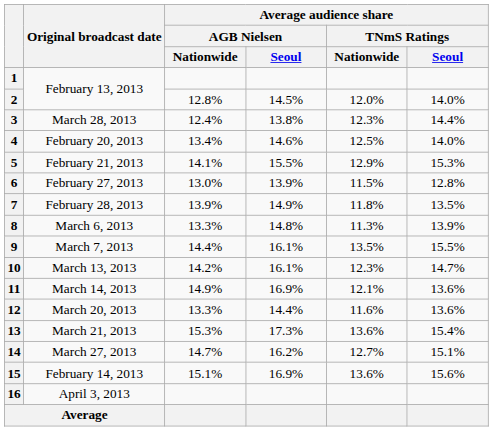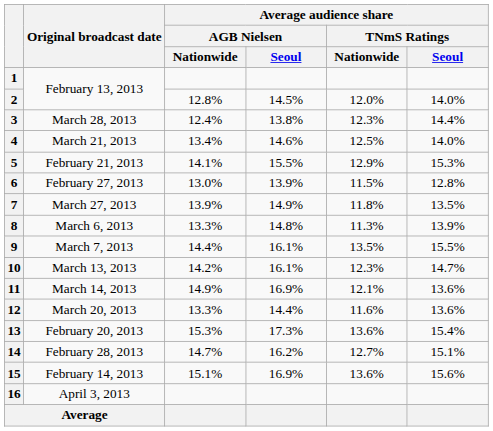4 | Original broadcast date: February 20, 2013 -> March 21, 2013
7 | Original broadcast date: February 28, 2013 -> March 27, 2013
13 | Original broadcast date: March 21, 2013 -> February 20, 2013
14 | Original broadcast date: March 27, 2013 -> February 28, 2013
